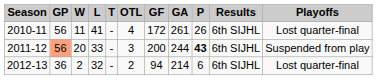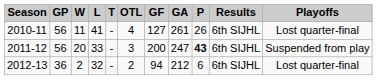2010-11 | GF: 172 -> 127
2011-12 | GP: lightsalmon background -> no background
2011-12 | GA: 244 -> 247
2012-13 | GA: 214 -> 212
